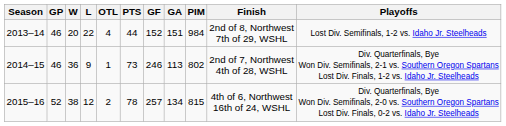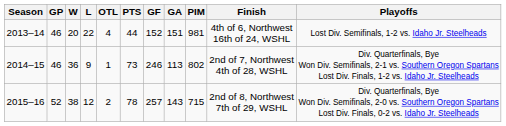2013–14 | PIM: 984 -> 981
2013–14 | Finish: 2nd of 8, Northwest 7th of 29, WSHL -> 4th of 6, Northwest 16th of 24, WSHL
2015–16 | GA: 134 -> 143
2015–16 | PIM: 815 -> 715
2015–16 | Finish: 4th of 6, Northwest 16th of 24, WSHL -> 2nd of 8, Northwest 7th of 29, WSHL
